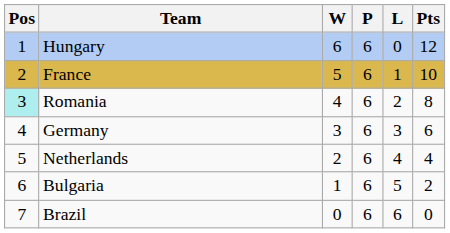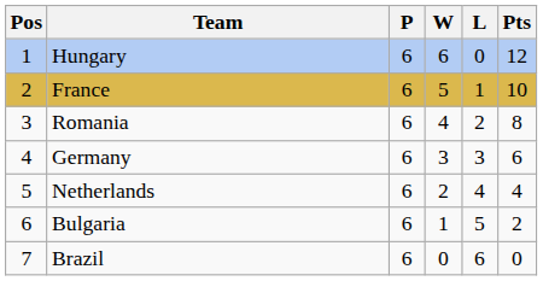columns swapped: P <-> W
Romania | Pos: paleturquoise background -> no background
